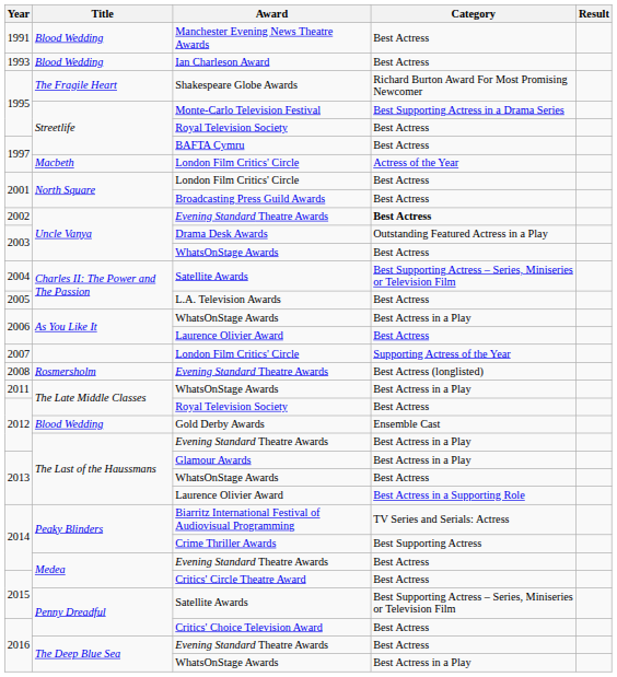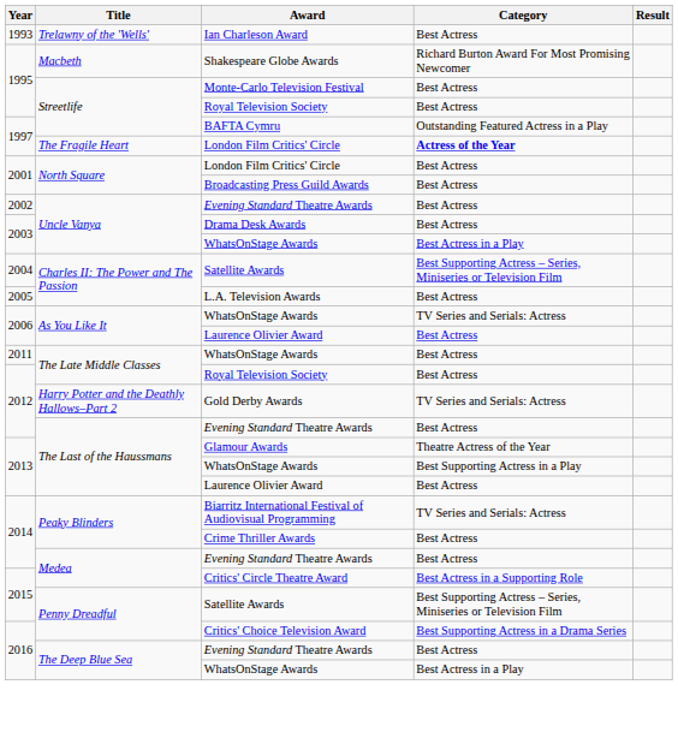- row: 1991 | Blood Wedding | Manchester Evening News Theatre Awards | Best Actress
Ian Charleson Award | Title: Blood Wedding -> Trelawny of the 'Wells'
Shakespeare Globe Awards | Title: The Fragile Heart -> Macbeth
Monte-Carlo Television Festival | Category: Best Supporting Actress in a Drama Series -> Best Actress
BAFTA Cymru | Category: Best Actress -> Outstanding Featured Actress in a Play
1997 / London Film Critics' Circle | Title: Macbeth -> The Fragile Heart
1997 / London Film Critics' Circle | Category: normal -> bold
2002 / Evening Standard Theatre Awards | Category: bold -> normal
Drama Desk Awards | Category: Outstanding Featured Actress in a Play -> Best Actress
2003 / WhatsOnStage Awards | Category: Best Actress -> Best Actress in a Play
2006 / WhatsOnStage Awards | Category: Best Actress in a Play -> TV Series and Serials: Actress
- row: 2007 | London Film Critics' Circle | Supporting Actress of the Year
- row: 2008 | Rosmersholm | Evening Standard Theatre Awards | Best Actress (longlisted)
2011 / WhatsOnStage Awards | Category: Best Actress in a Play -> Best Actress
Gold Derby Awards | Title: Blood Wedding -> Harry Potter and the Deathly Hallows–Part 2
Gold Derby Awards | Category: Ensemble Cast -> TV Series and Serials: Actress
2012 / Evening Standard Theatre Awards | Category: Best Actress in a Play -> Best Actress
Glamour Awards | Category: Best Actress in a Play -> Theatre Actress of the Year
2013 / WhatsOnStage Awards | Category: Best Actress -> Best Supporting Actress in a Play
2013 / Laurence Olivier Award | Category: Best Actress in a Supporting Role -> Best Actress
Crime Thriller Awards | Category: Best Supporting Actress -> Best Actress
Critics' Circle Theatre Award | Category: Best Actress -> Best Actress in a Supporting Role
Critics' Choice Television Award | Category: Best Actress -> Best Supporting Actress in a Drama Series
